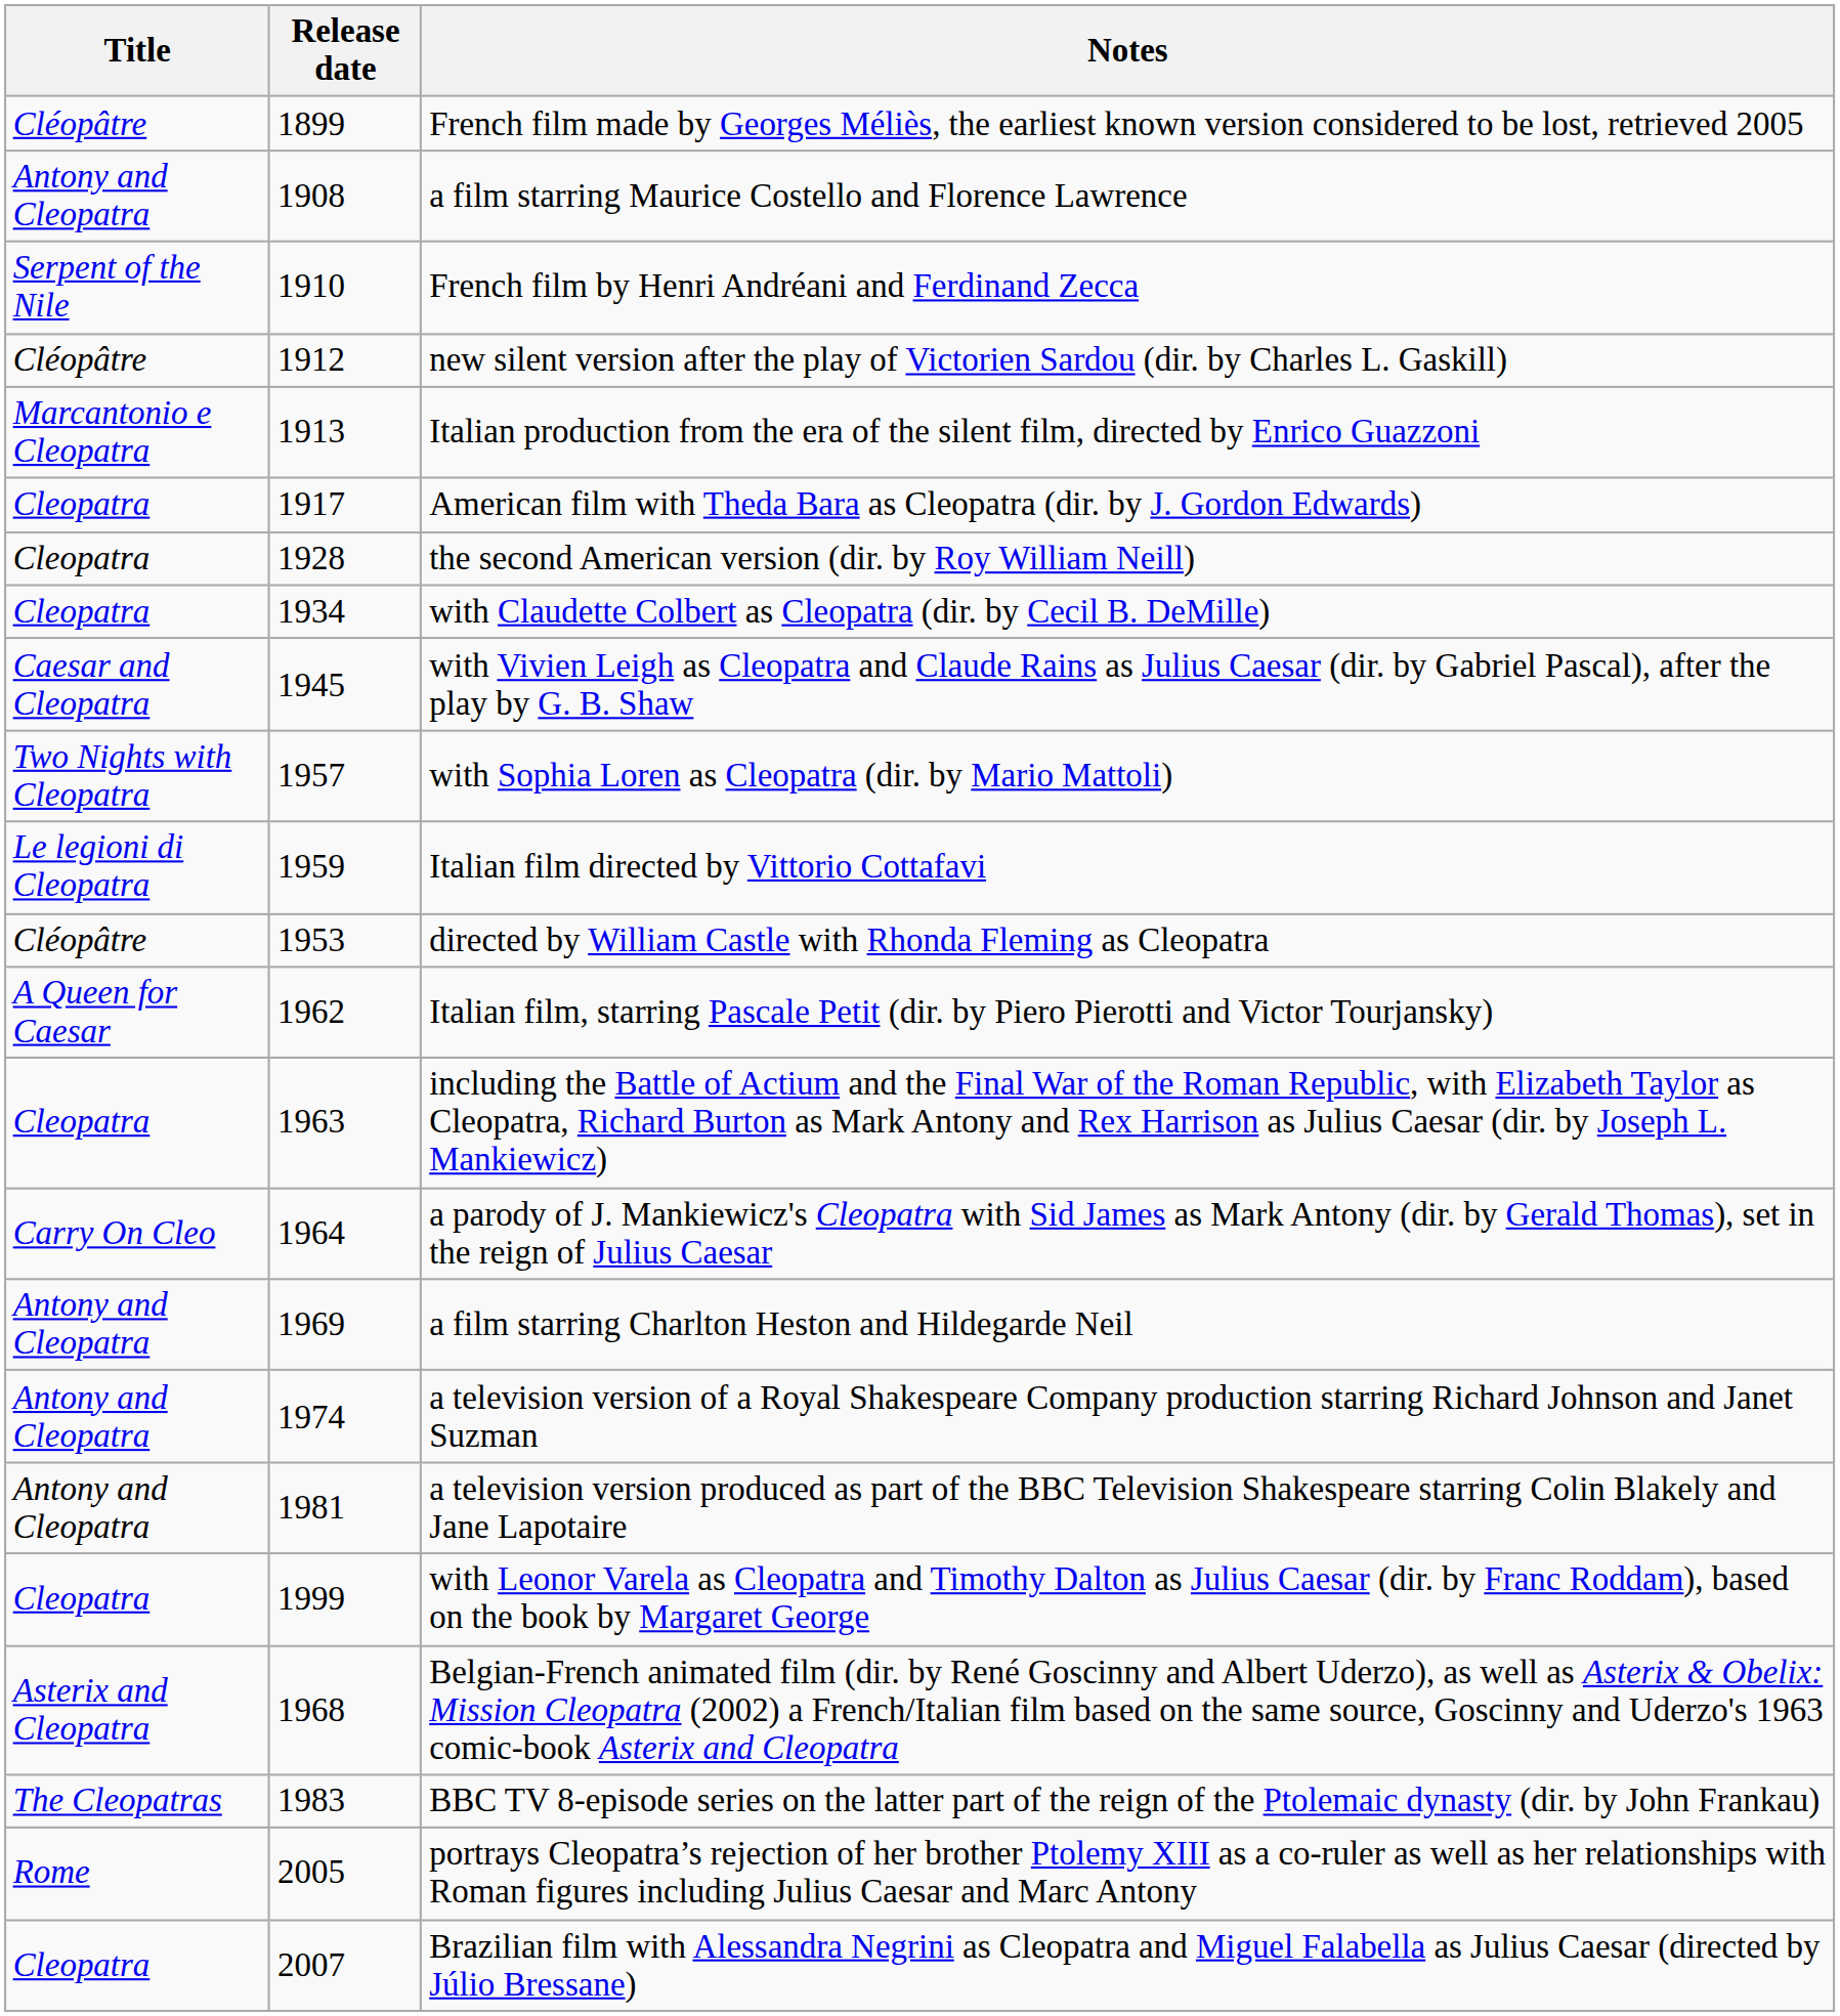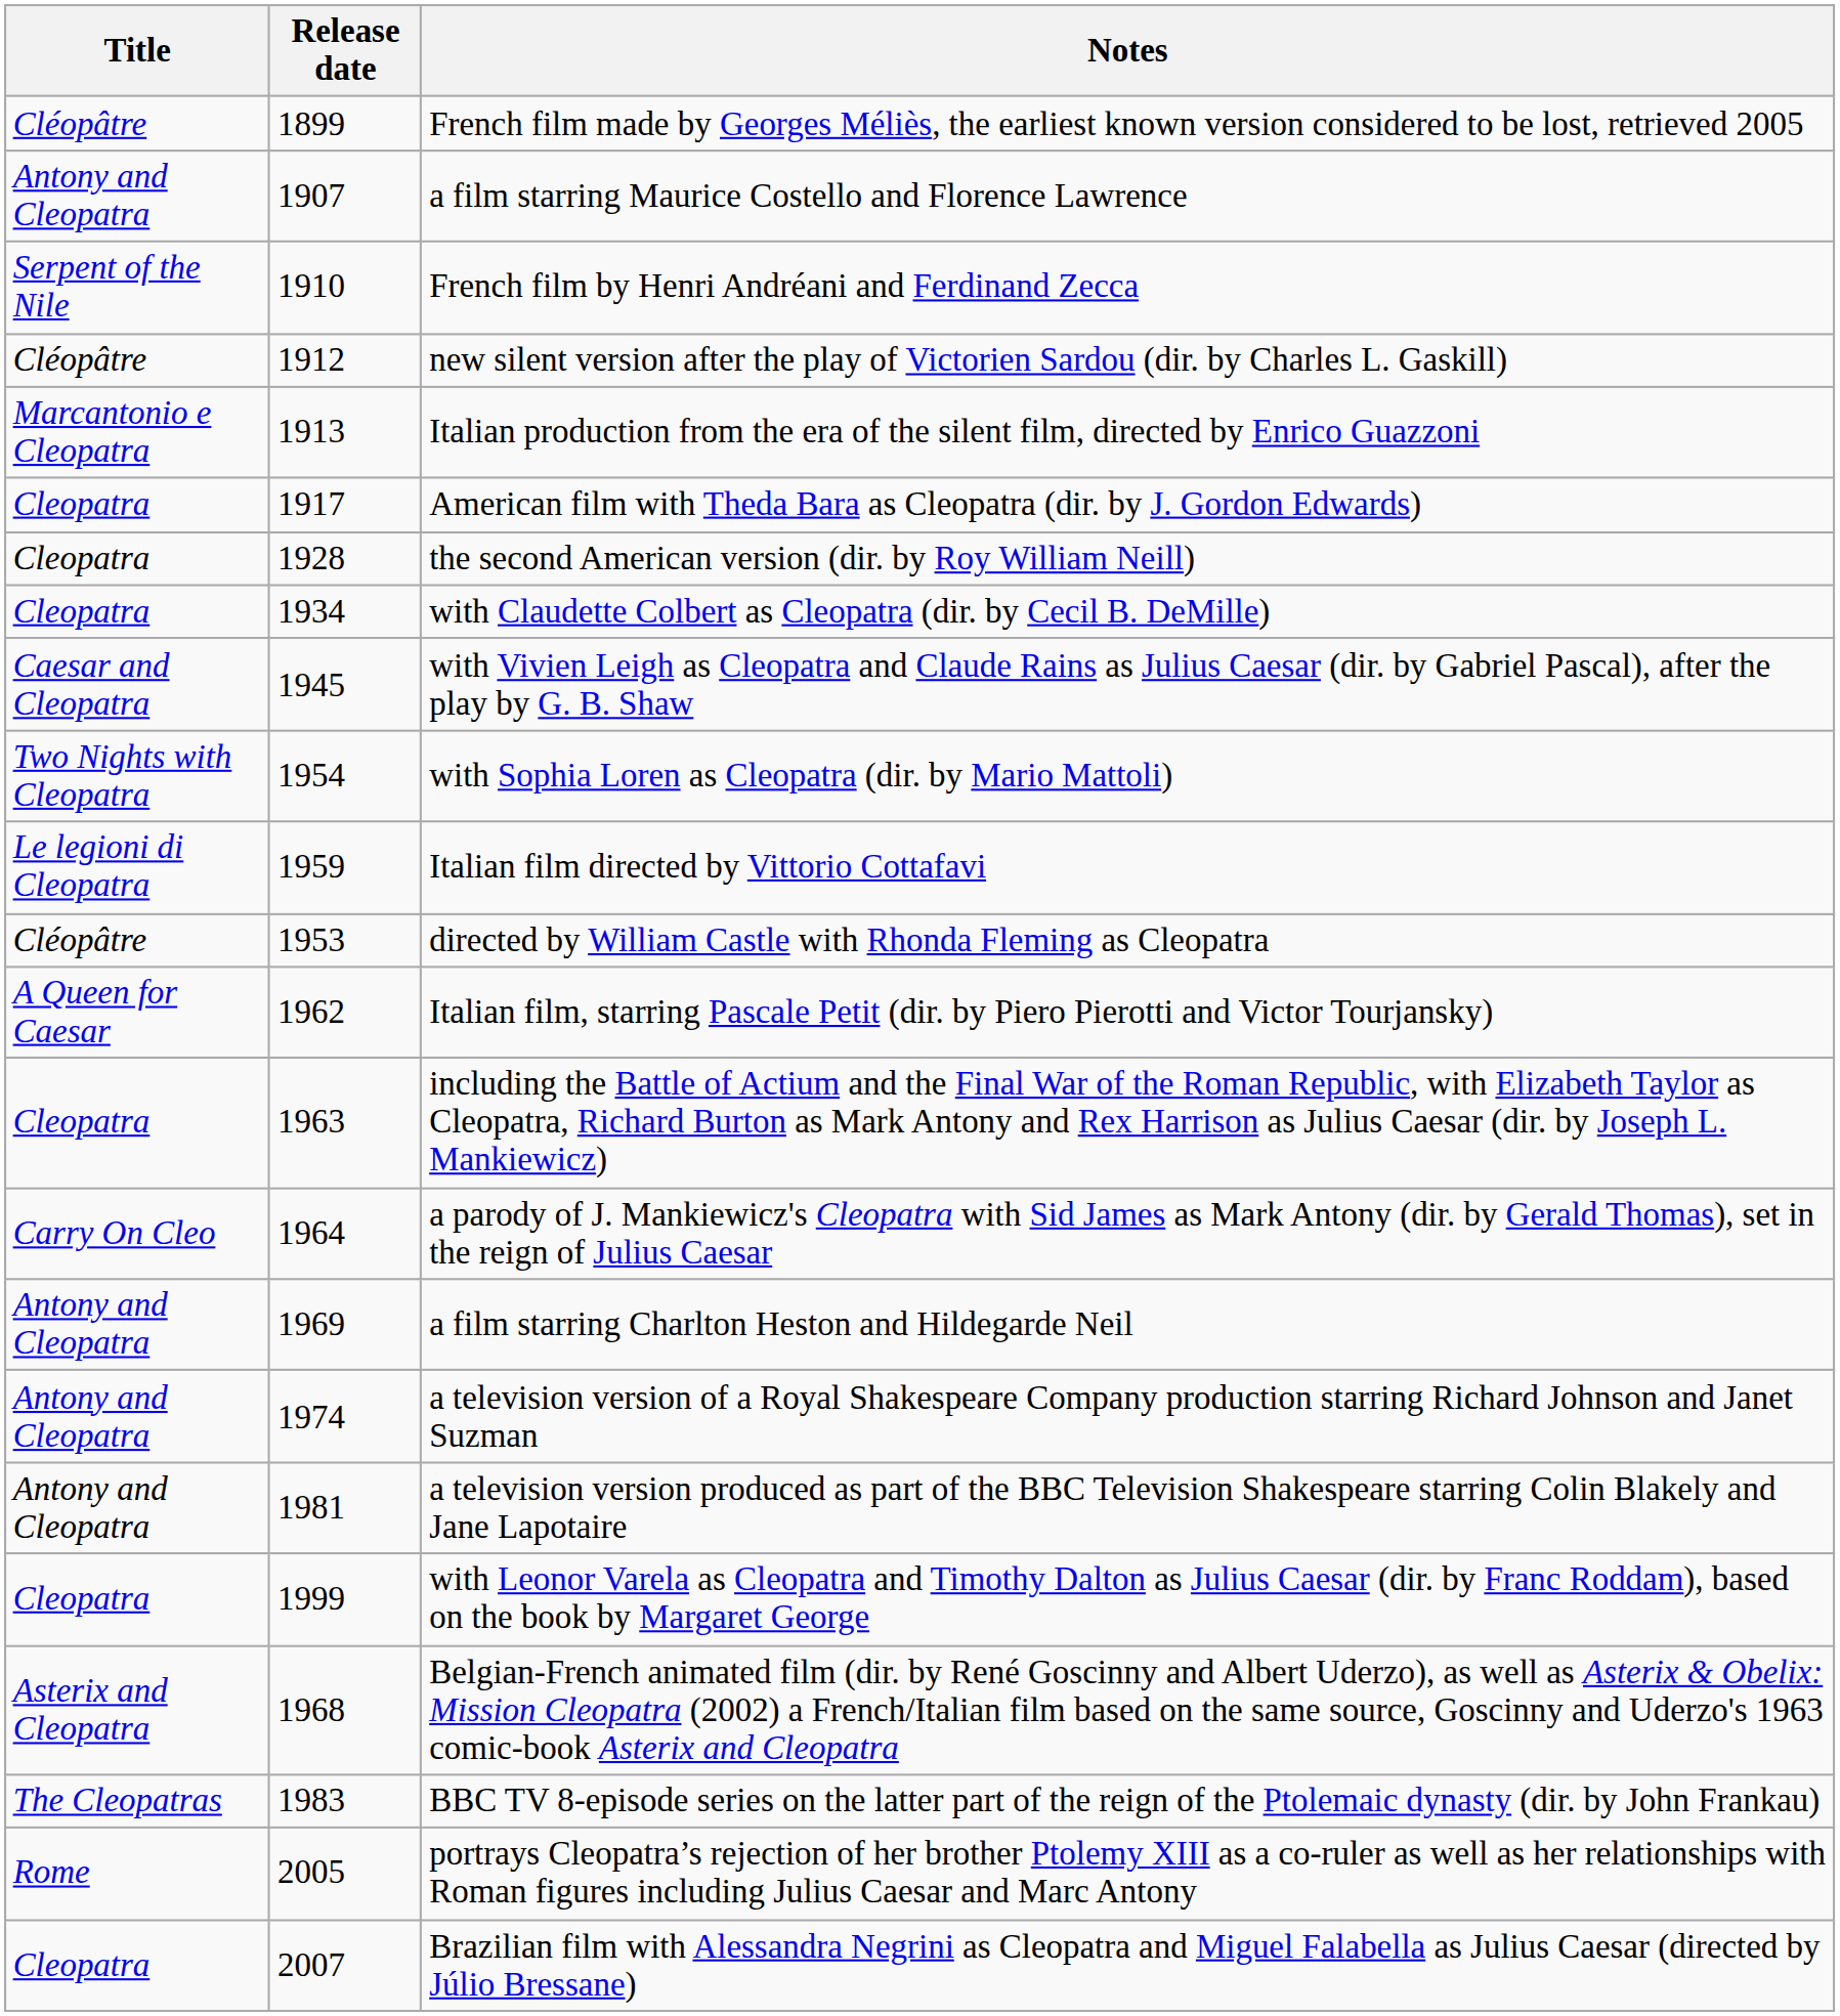a film starring Maurice Costello and Florence Lawrence | Release date: 1908 -> 1907
with Sophia Loren as Cleopatra (dir. by Mario Mattoli) | Release date: 1957 -> 1954
